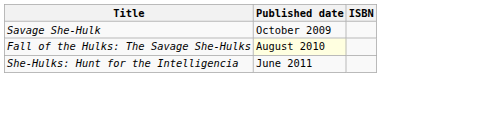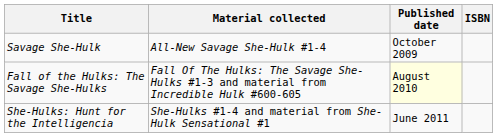+ column: Material collected | All-New Savage She-Hulk #1-4 | Fall Of The Hulks: The Savage She-Hulks #1-3 and material from Incredible Hulk #600-605 | She-Hulks #1-4 and material from She-Hulk Sensational #1
